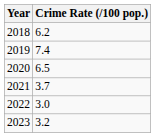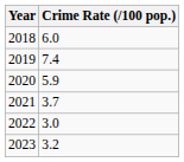2018 | Crime Rate (/100 pop.): 6.2 -> 6.0
2020 | Crime Rate (/100 pop.): 6.5 -> 5.9
